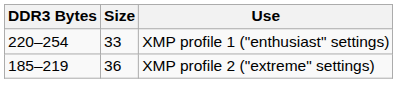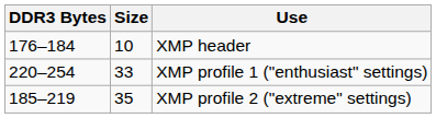+ row: 176–184 | 10 | XMP header
XMP profile 2 ("extreme" settings) | Size: 36 -> 35
